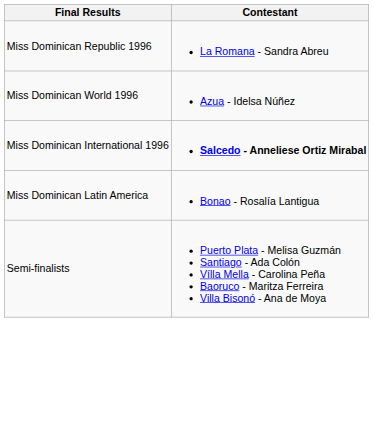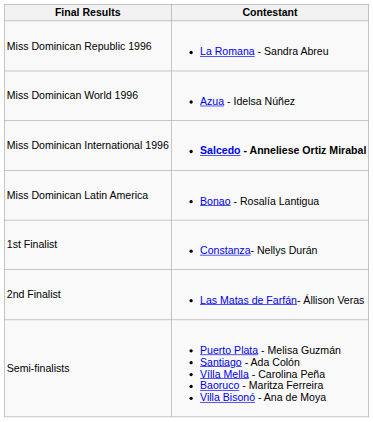+ row: 1st Finalist | Constanza- Nellys Durán
+ row: 2nd Finalist | Las Matas de Farfán- Állison Veras
